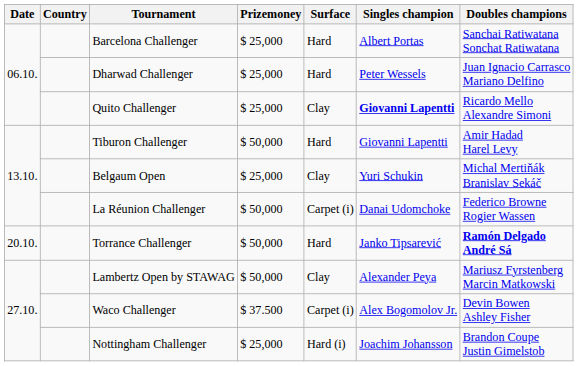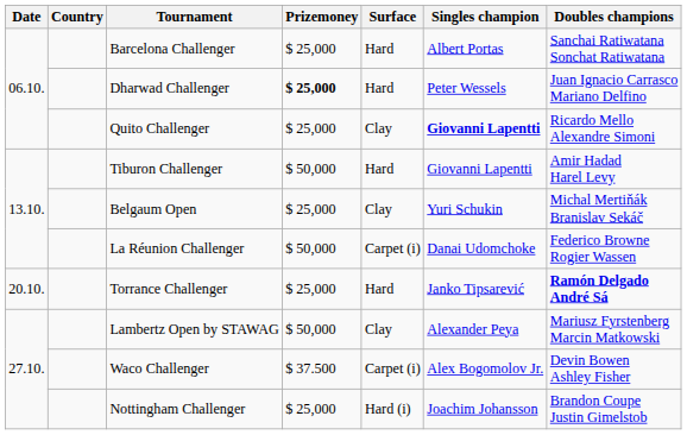Dharwad Challenger | Prizemoney: normal -> bold
Torrance Challenger | Prizemoney: $ 50,000 -> $ 25,000
